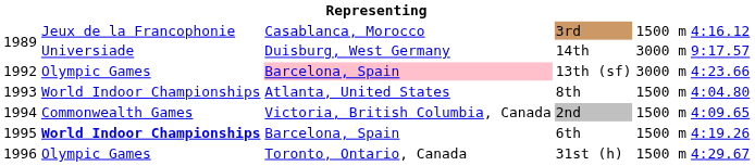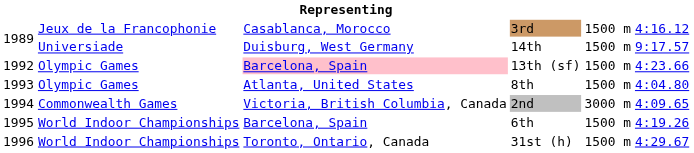14th | column 5: 3000 m -> 1500 m
13th (sf) | column 5: 3000 m -> 1500 m
8th | column 2: World Indoor Championships -> Olympic Games
2nd | column 5: 1500 m -> 3000 m
6th | column 2: bold -> normal
31st (h) | column 2: Olympic Games -> World Indoor Championships
